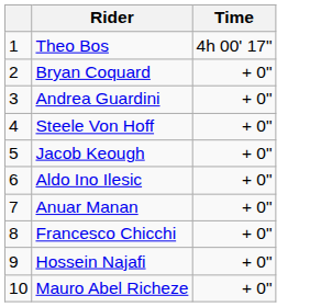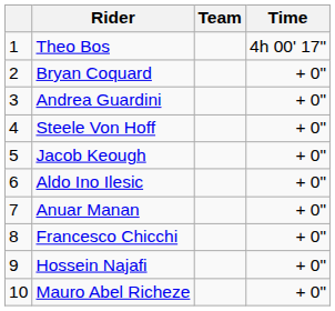+ column: Team
